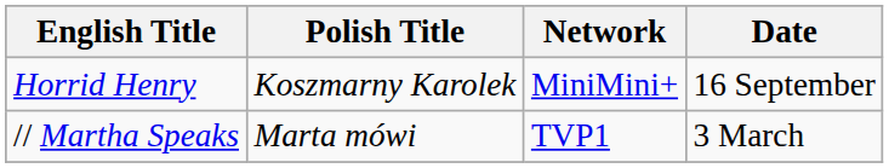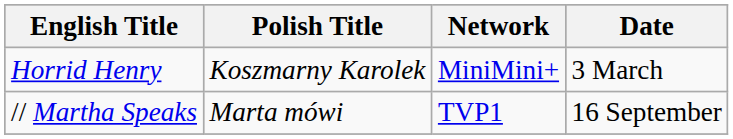Horrid Henry | Date: 16 September -> 3 March
// Martha Speaks | Date: 3 March -> 16 September
